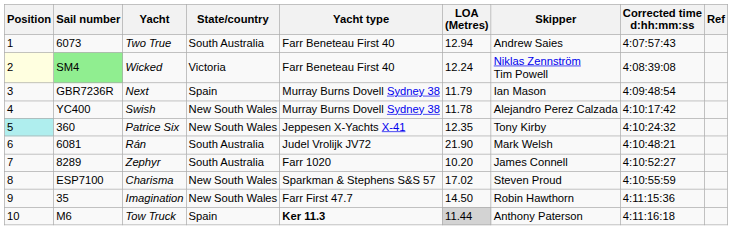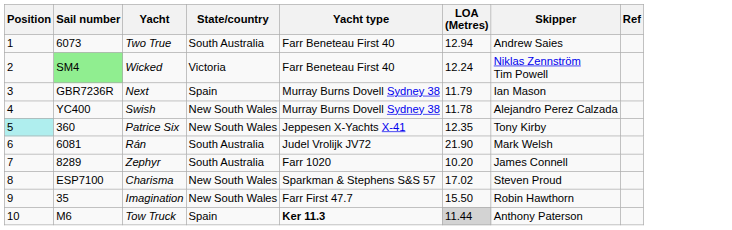- column: Corrected time d:hh:mm:ss | 4:07:57:43 | 4:08:39:08 | 4:09:48:54 | 4:10:17:42 | 4:10:24:32 | 4:10:48:21 | 4:10:52:27 | 4:10:55:59 | 4:11:15:36 | 4:11:16:18
Wicked | Position: lightyellow background -> no background
Imagination | LOA (Metres): 14.50 -> 15.50
